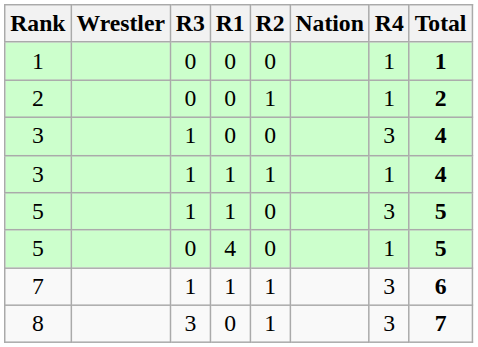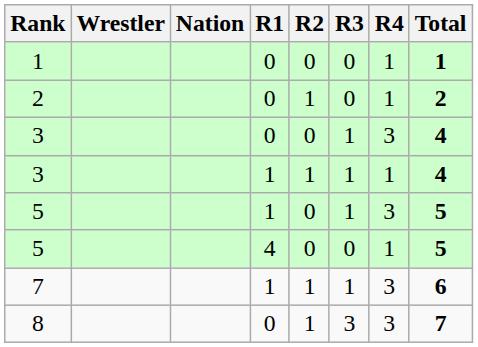columns swapped: Nation <-> R3
